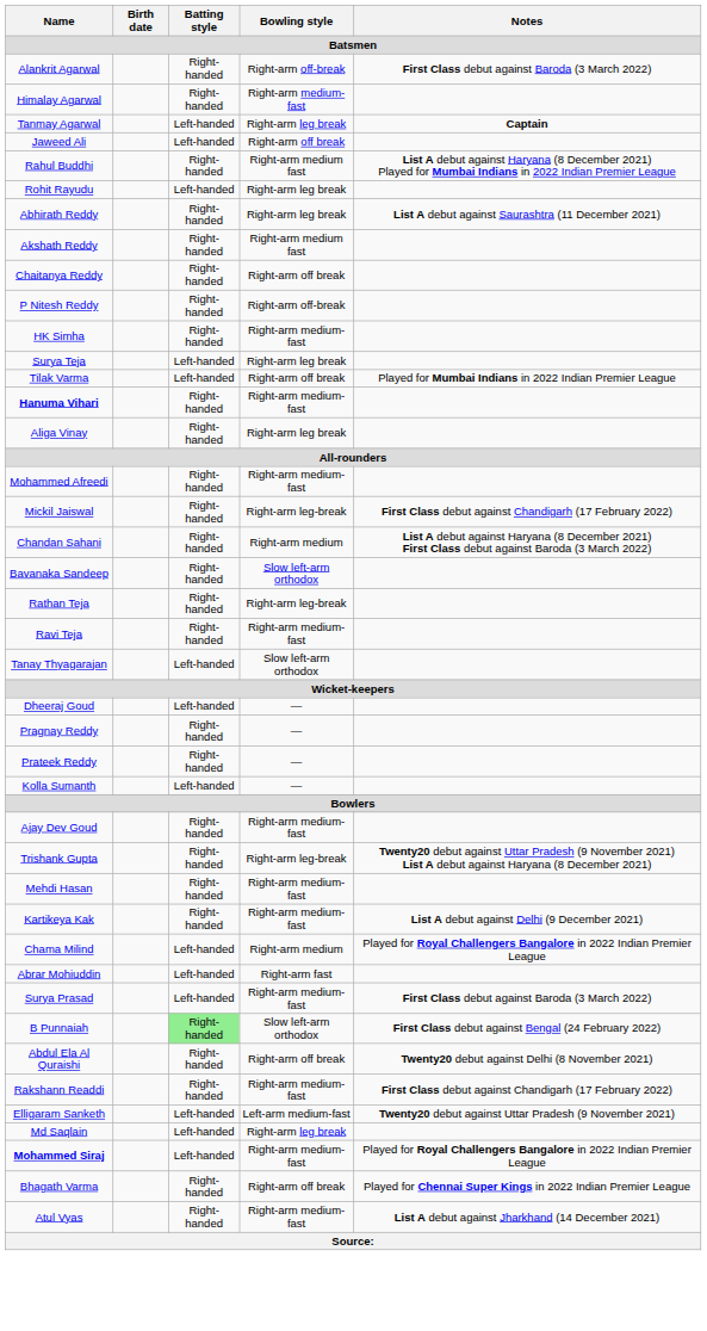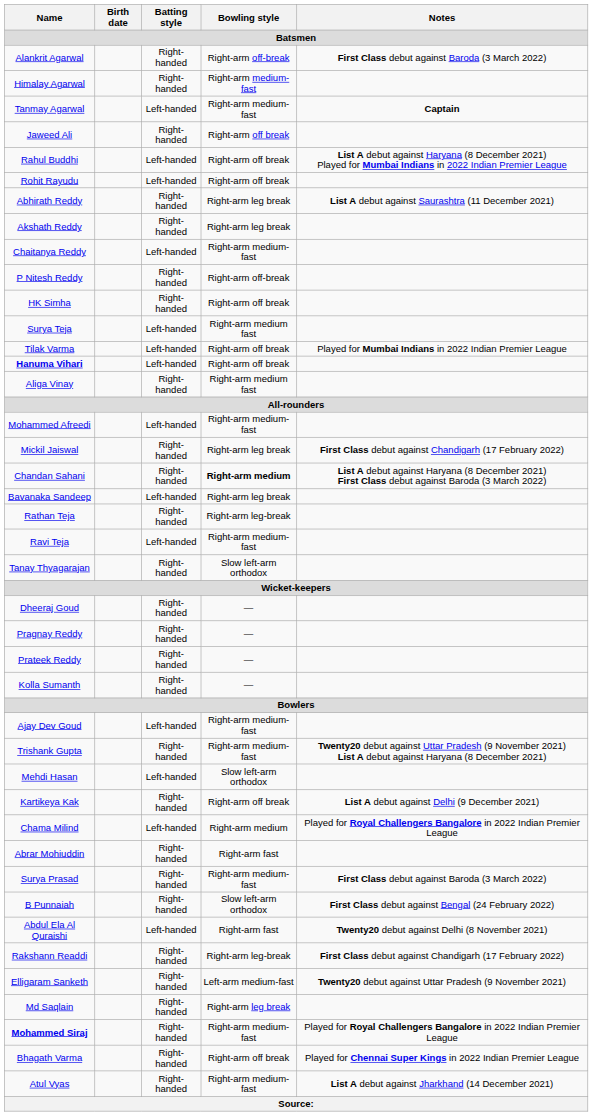Tanmay Agarwal | Bowling style / Batsmen: Right-arm leg break -> Right-arm medium-fast
Jaweed Ali | Batting style / Batsmen: Left-handed -> Right-handed
Rahul Buddhi | Batting style / Batsmen: Right-handed -> Left-handed
Rahul Buddhi | Bowling style / Batsmen: Right-arm medium fast -> Right-arm off break
Rohit Rayudu | Bowling style / Batsmen: Right-arm leg break -> Right-arm off break
Akshath Reddy | Bowling style / Batsmen: Right-arm medium fast -> Right-arm leg break
Chaitanya Reddy | Batting style / Batsmen: Right-handed -> Left-handed
Chaitanya Reddy | Bowling style / Batsmen: Right-arm off break -> Right-arm medium-fast
HK Simha | Bowling style / Batsmen: Right-arm medium-fast -> Right-arm off break
Surya Teja | Bowling style / Batsmen: Right-arm leg break -> Right-arm medium fast
Hanuma Vihari | Batting style / Batsmen: Right-handed -> Left-handed
Hanuma Vihari | Bowling style / Batsmen: Right-arm medium-fast -> Right-arm off break
Aliga Vinay | Bowling style / Batsmen: Right-arm leg break -> Right-arm medium fast
Mohammed Afreedi | Batting style / Batsmen: Right-handed -> Left-handed
Mickil Jaiswal | Bowling style / Batsmen: Right-arm leg-break -> Right-arm leg break
Chandan Sahani | Bowling style / Batsmen: normal -> bold
Bavanaka Sandeep | Batting style / Batsmen: Right-handed -> Left-handed
Bavanaka Sandeep | Bowling style / Batsmen: Slow left-arm orthodox -> Right-arm leg break
Ravi Teja | Batting style / Batsmen: Right-handed -> Left-handed
Tanay Thyagarajan | Batting style / Batsmen: Left-handed -> Right-handed
Dheeraj Goud | Batting style / Batsmen: Left-handed -> Right-handed
Kolla Sumanth | Batting style / Batsmen: Left-handed -> Right-handed
Ajay Dev Goud | Batting style / Batsmen: Right-handed -> Left-handed
Trishank Gupta | Bowling style / Batsmen: Right-arm leg-break -> Right-arm medium-fast
Mehdi Hasan | Batting style / Batsmen: Right-handed -> Left-handed
Mehdi Hasan | Bowling style / Batsmen: Right-arm medium-fast -> Slow left-arm orthodox
Kartikeya Kak | Bowling style / Batsmen: Right-arm medium-fast -> Right-arm off break
Abrar Mohiuddin | Batting style / Batsmen: Left-handed -> Right-handed
Surya Prasad | Batting style / Batsmen: Left-handed -> Right-handed
B Punnaiah | Batting style / Batsmen: lightgreen background -> no background
Abdul Ela Al Quraishi | Batting style / Batsmen: Right-handed -> Left-handed
Abdul Ela Al Quraishi | Bowling style / Batsmen: Right-arm off break -> Right-arm fast
Rakshann Readdi | Bowling style / Batsmen: Right-arm medium-fast -> Right-arm leg-break
Elligaram Sanketh | Batting style / Batsmen: Left-handed -> Right-handed
Md Saqlain | Batting style / Batsmen: Left-handed -> Right-handed
Mohammed Siraj | Batting style / Batsmen: Left-handed -> Right-handed
